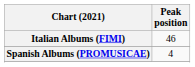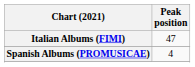Italian Albums (FIMI) | Peak position: 46 -> 47
